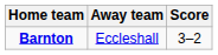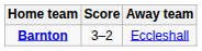columns swapped: Score <-> Away team
